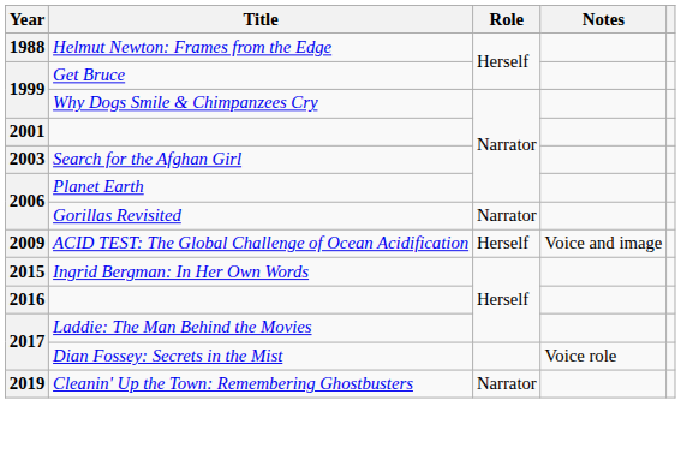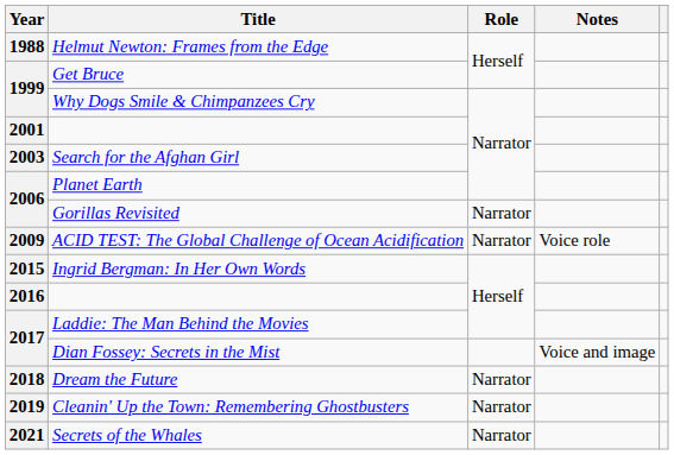ACID TEST: The Global Challenge of Ocean Acidification | Role: Herself -> Narrator
ACID TEST: The Global Challenge of Ocean Acidification | Notes: Voice and image -> Voice role
Dian Fossey: Secrets in the Mist | Notes: Voice role -> Voice and image
+ row: 2018 | Dream the Future | Narrator
+ row: 2021 | Secrets of the Whales | Narrator
